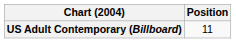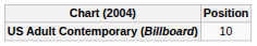US Adult Contemporary (Billboard) | Position: 11 -> 10
